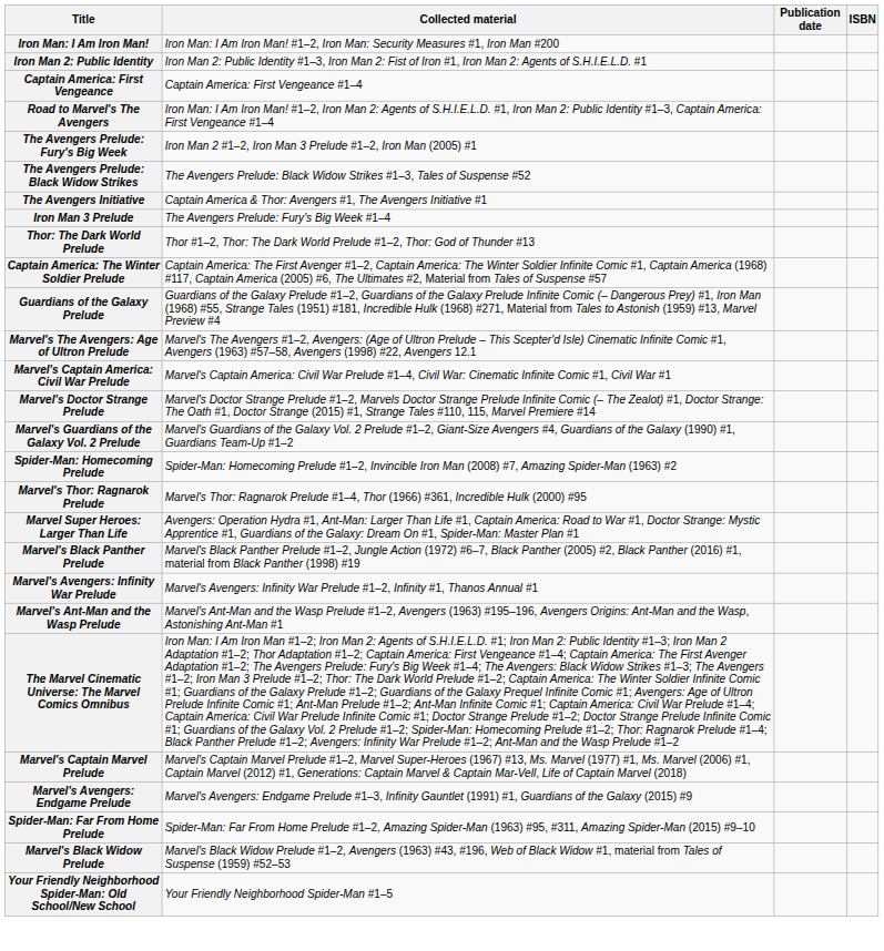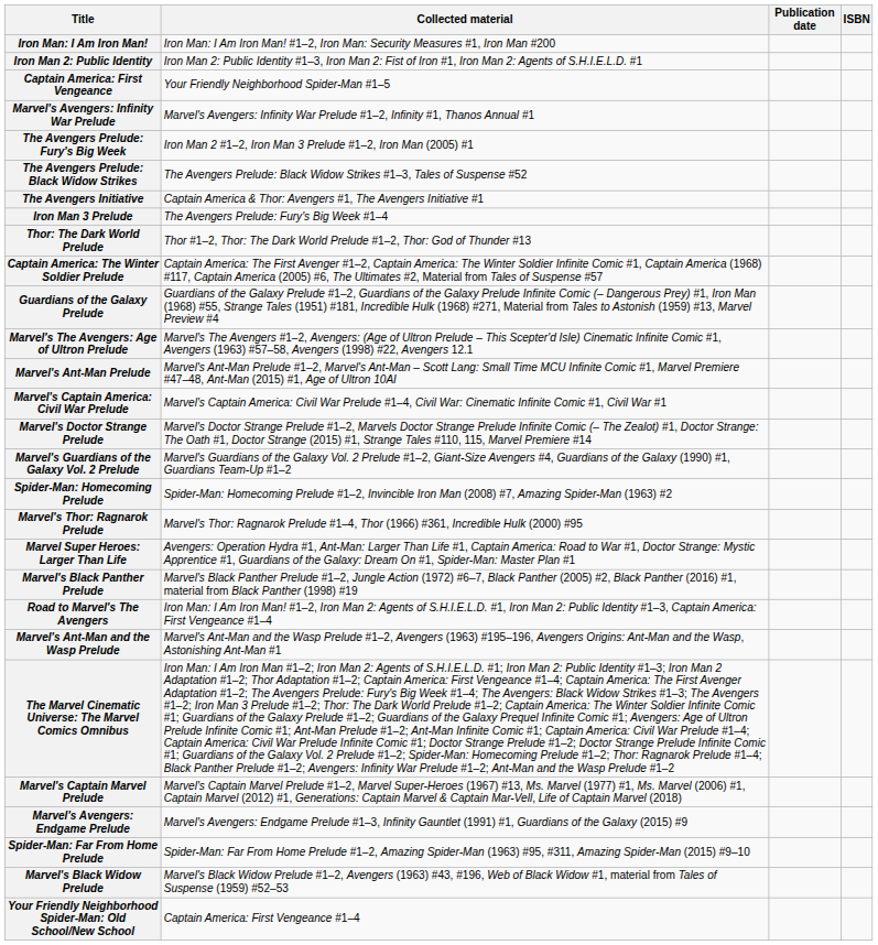Captain America: First Vengeance | Collected material: Captain America: First Vengeance #1–4 -> Your Friendly Neighborhood Spider-Man #1–5
rows swapped: Road to Marvel's The Avengers <-> Marvel's Avengers: Infinity War Prelude
+ row: Marvel's Ant-Man Prelude | Marvel's Ant-Man Prelude #1–2, Marvel's Ant-Man – Scott Lang: Small Time MCU Infinite Comic #1, Marvel Premiere #47–48, Ant-Man (2015) #1, Age of Ultron 10AI
Your Friendly Neighborhood Spider-Man: Old School/New School | Collected material: Your Friendly Neighborhood Spider-Man #1–5 -> Captain America: First Vengeance #1–4
